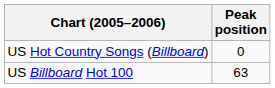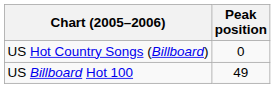US Billboard Hot 100 | Peak position: 63 -> 49
